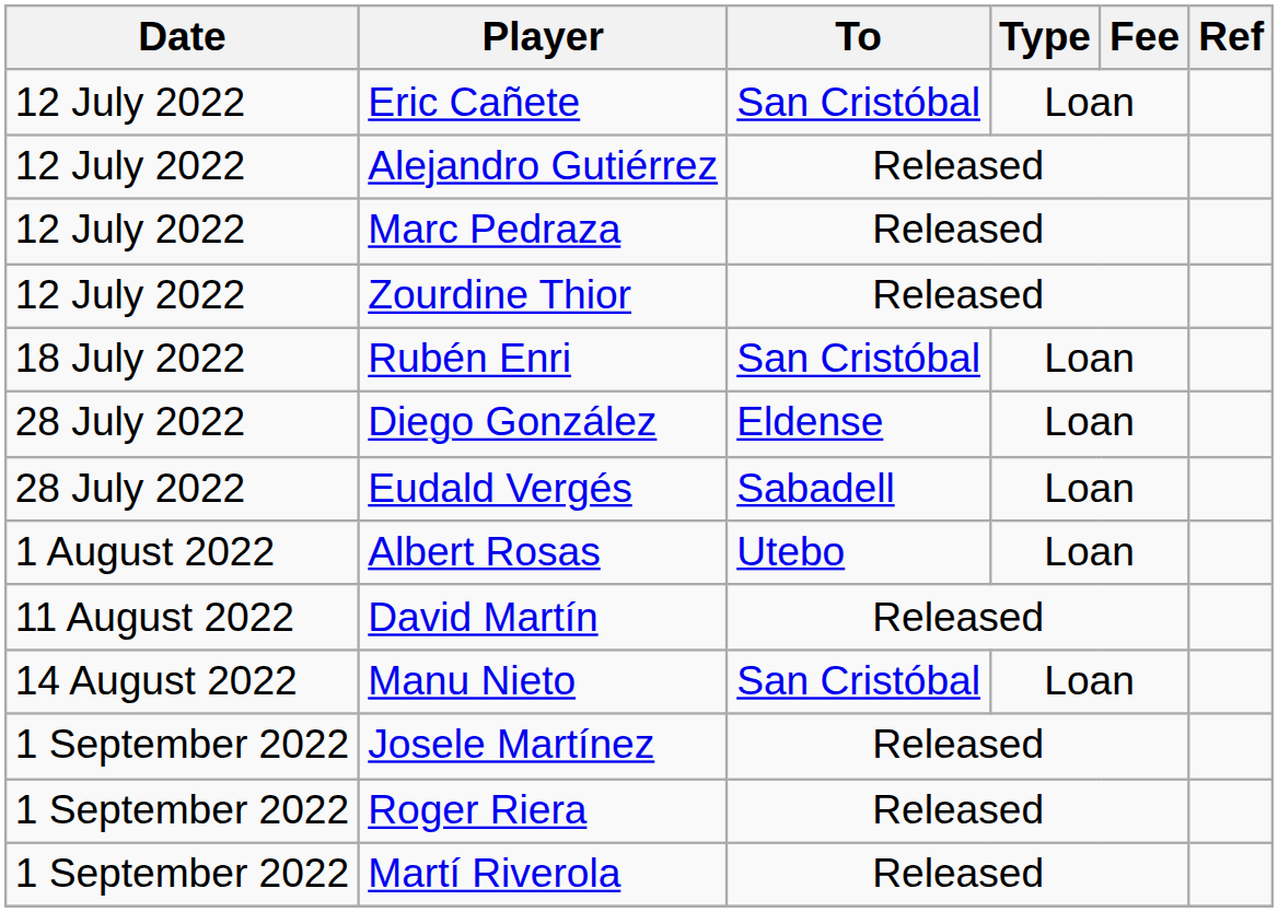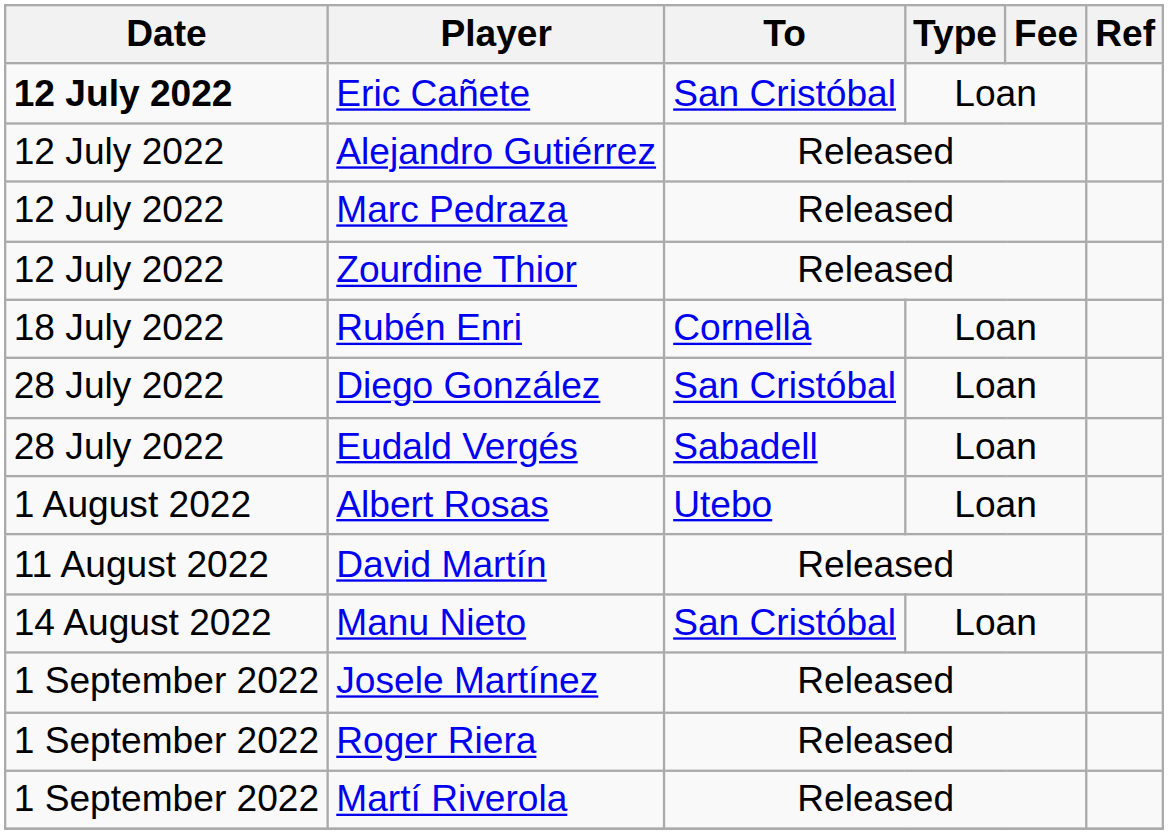Eric Cañete | Date: normal -> bold
Rubén Enri | To: San Cristóbal -> Cornellà
Diego González | To: Eldense -> San Cristóbal
